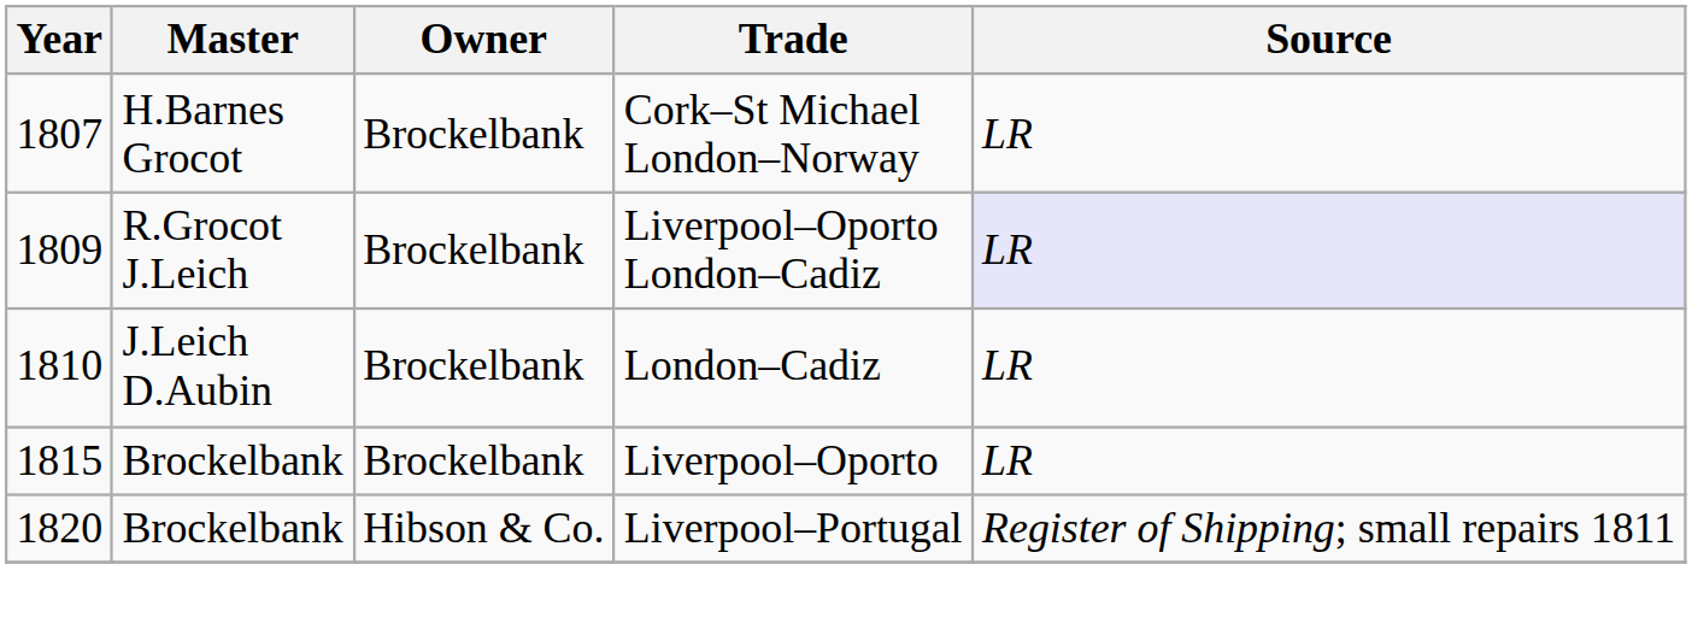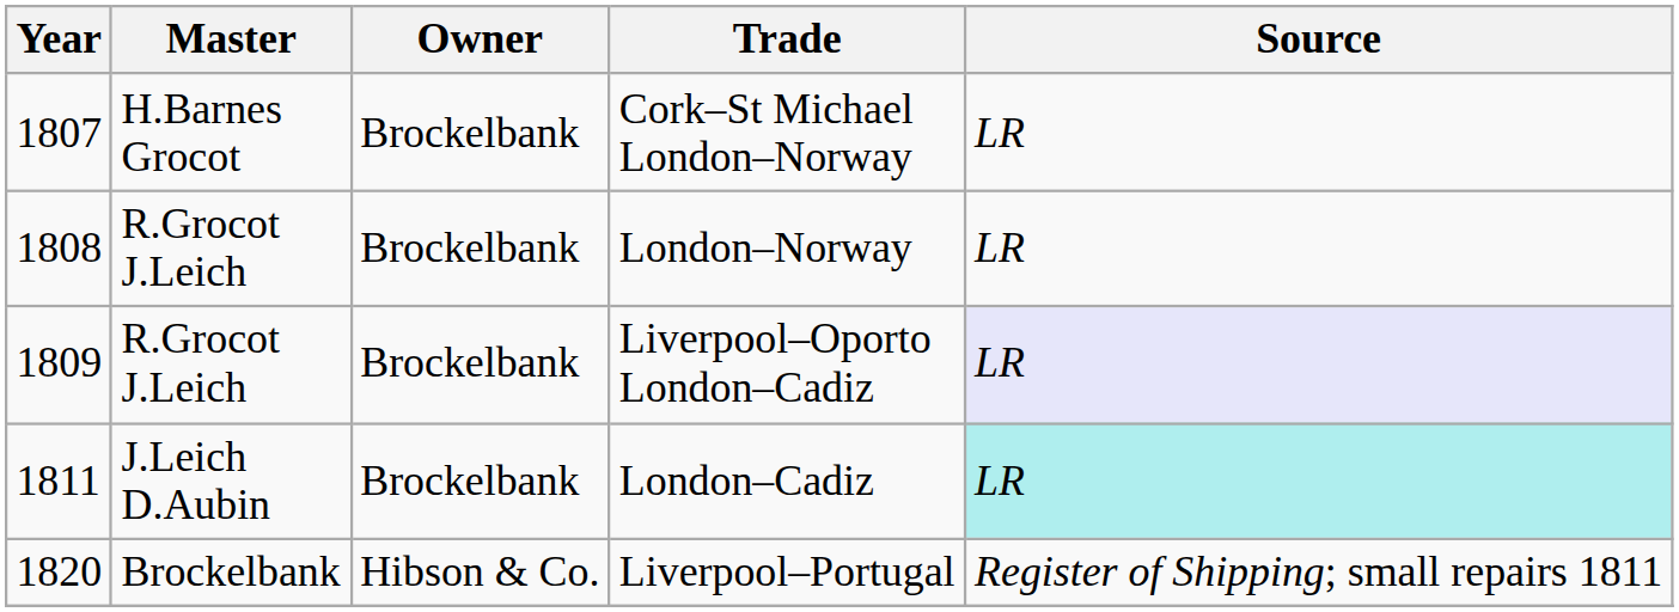+ row: 1808 | R.Grocot J.Leich | Brockelbank | London–Norway | LR
London–Cadiz | Year: 1810 -> 1811
London–Cadiz | Source: no background -> paleturquoise background
- row: 1815 | Brockelbank | Brockelbank | Liverpool–Oporto | LR
